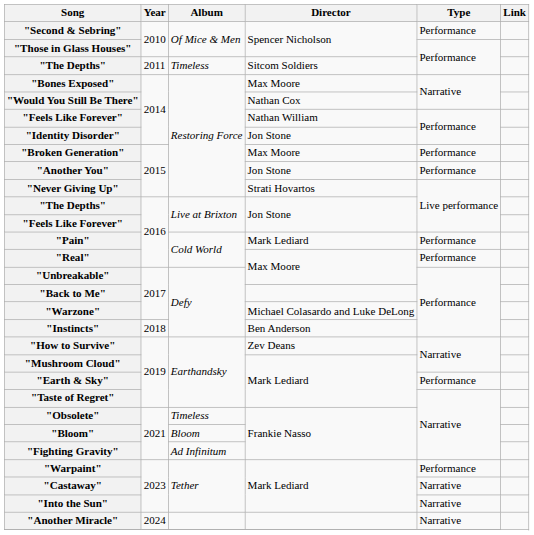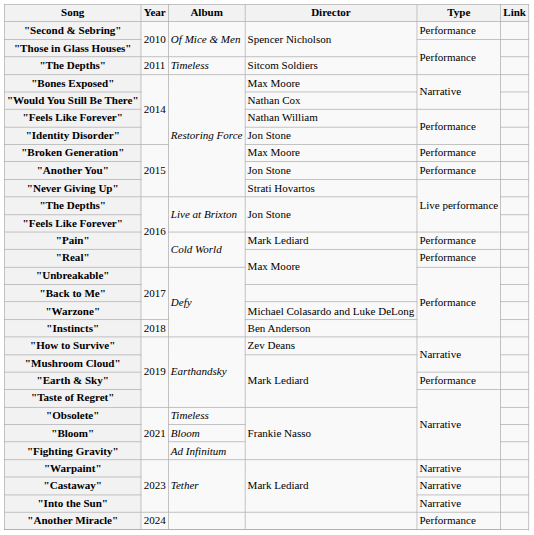"Warpaint" | Type: Performance -> Narrative
"Another Miracle" | Type: Narrative -> Performance
